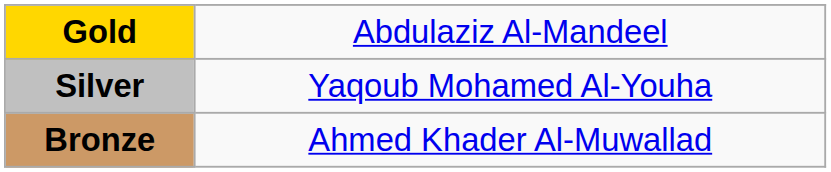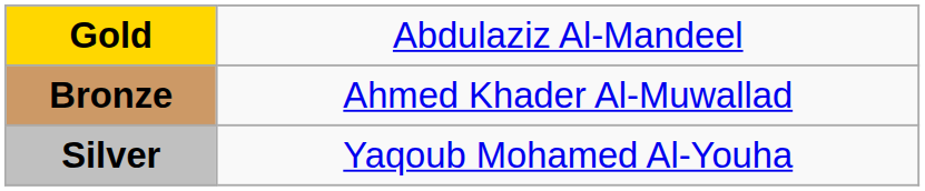rows swapped: Silver <-> Bronze
